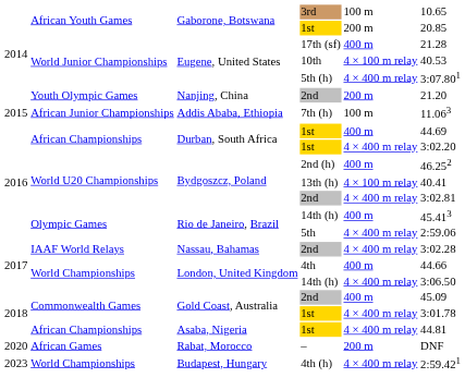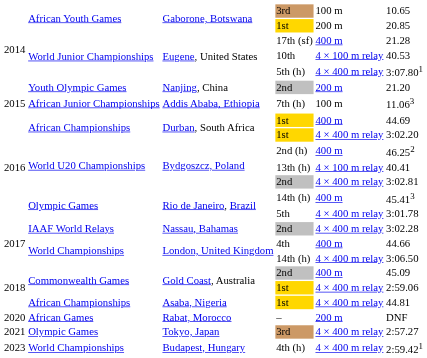Rio de Janeiro, Brazil / 5th | column 6: 2:59.06 -> 3:01.78
Gold Coast, Australia / 1st | column 6: 3:01.78 -> 2:59.06
+ row: 2021 | Olympic Games | Tokyo, Japan | 3rd | 4 × 400 m relay | 2:57.27
